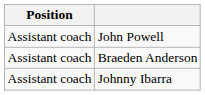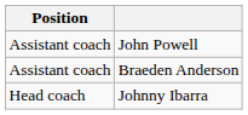Johnny Ibarra | Position: Assistant coach -> Head coach
